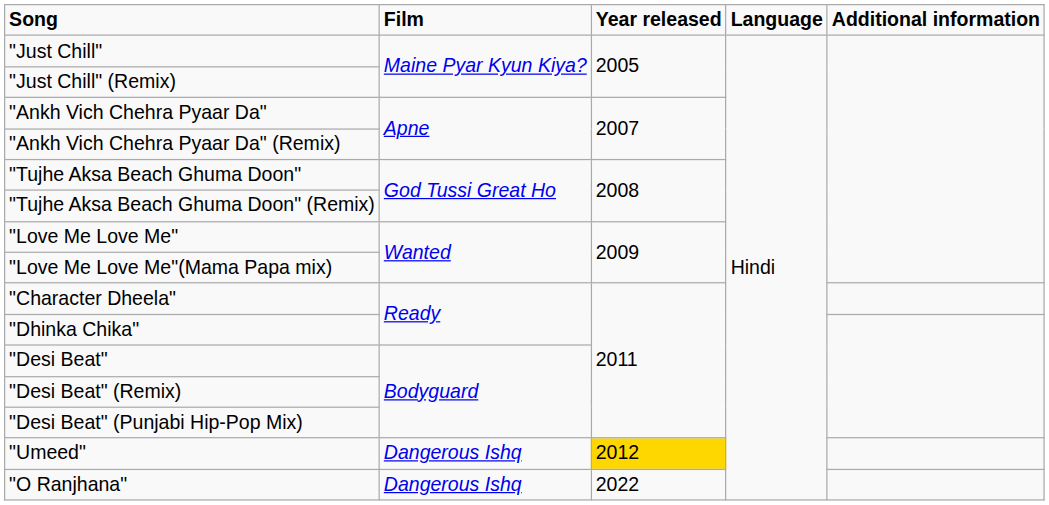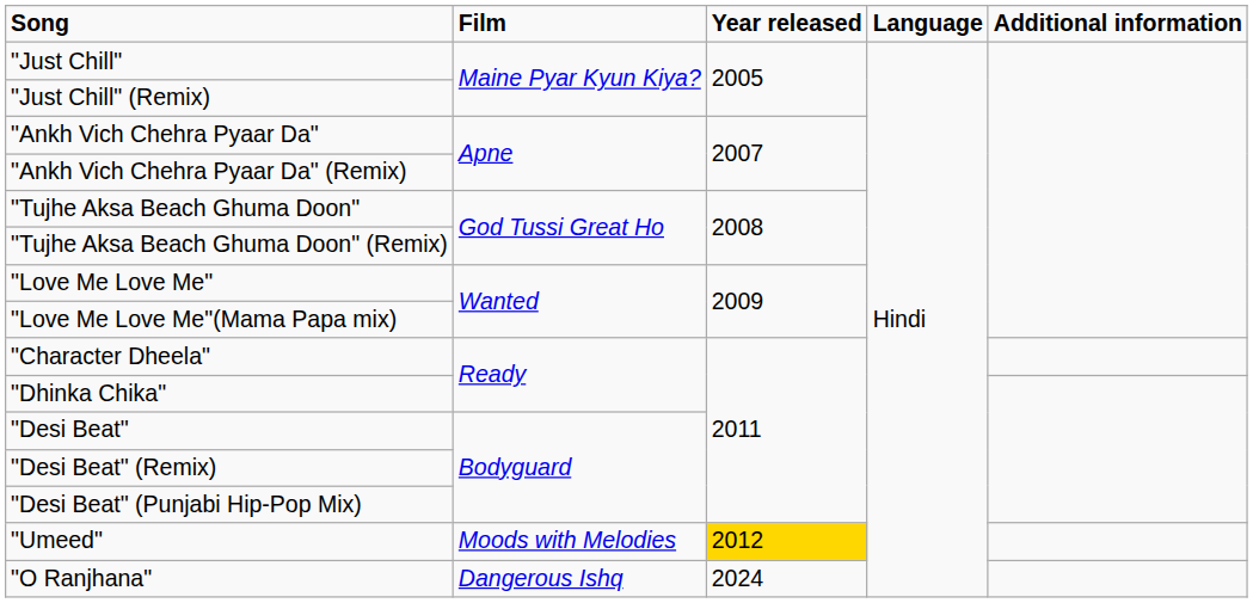"Umeed" | Film: Dangerous Ishq -> Moods with Melodies
"O Ranjhana" | Year released: 2022 -> 2024
